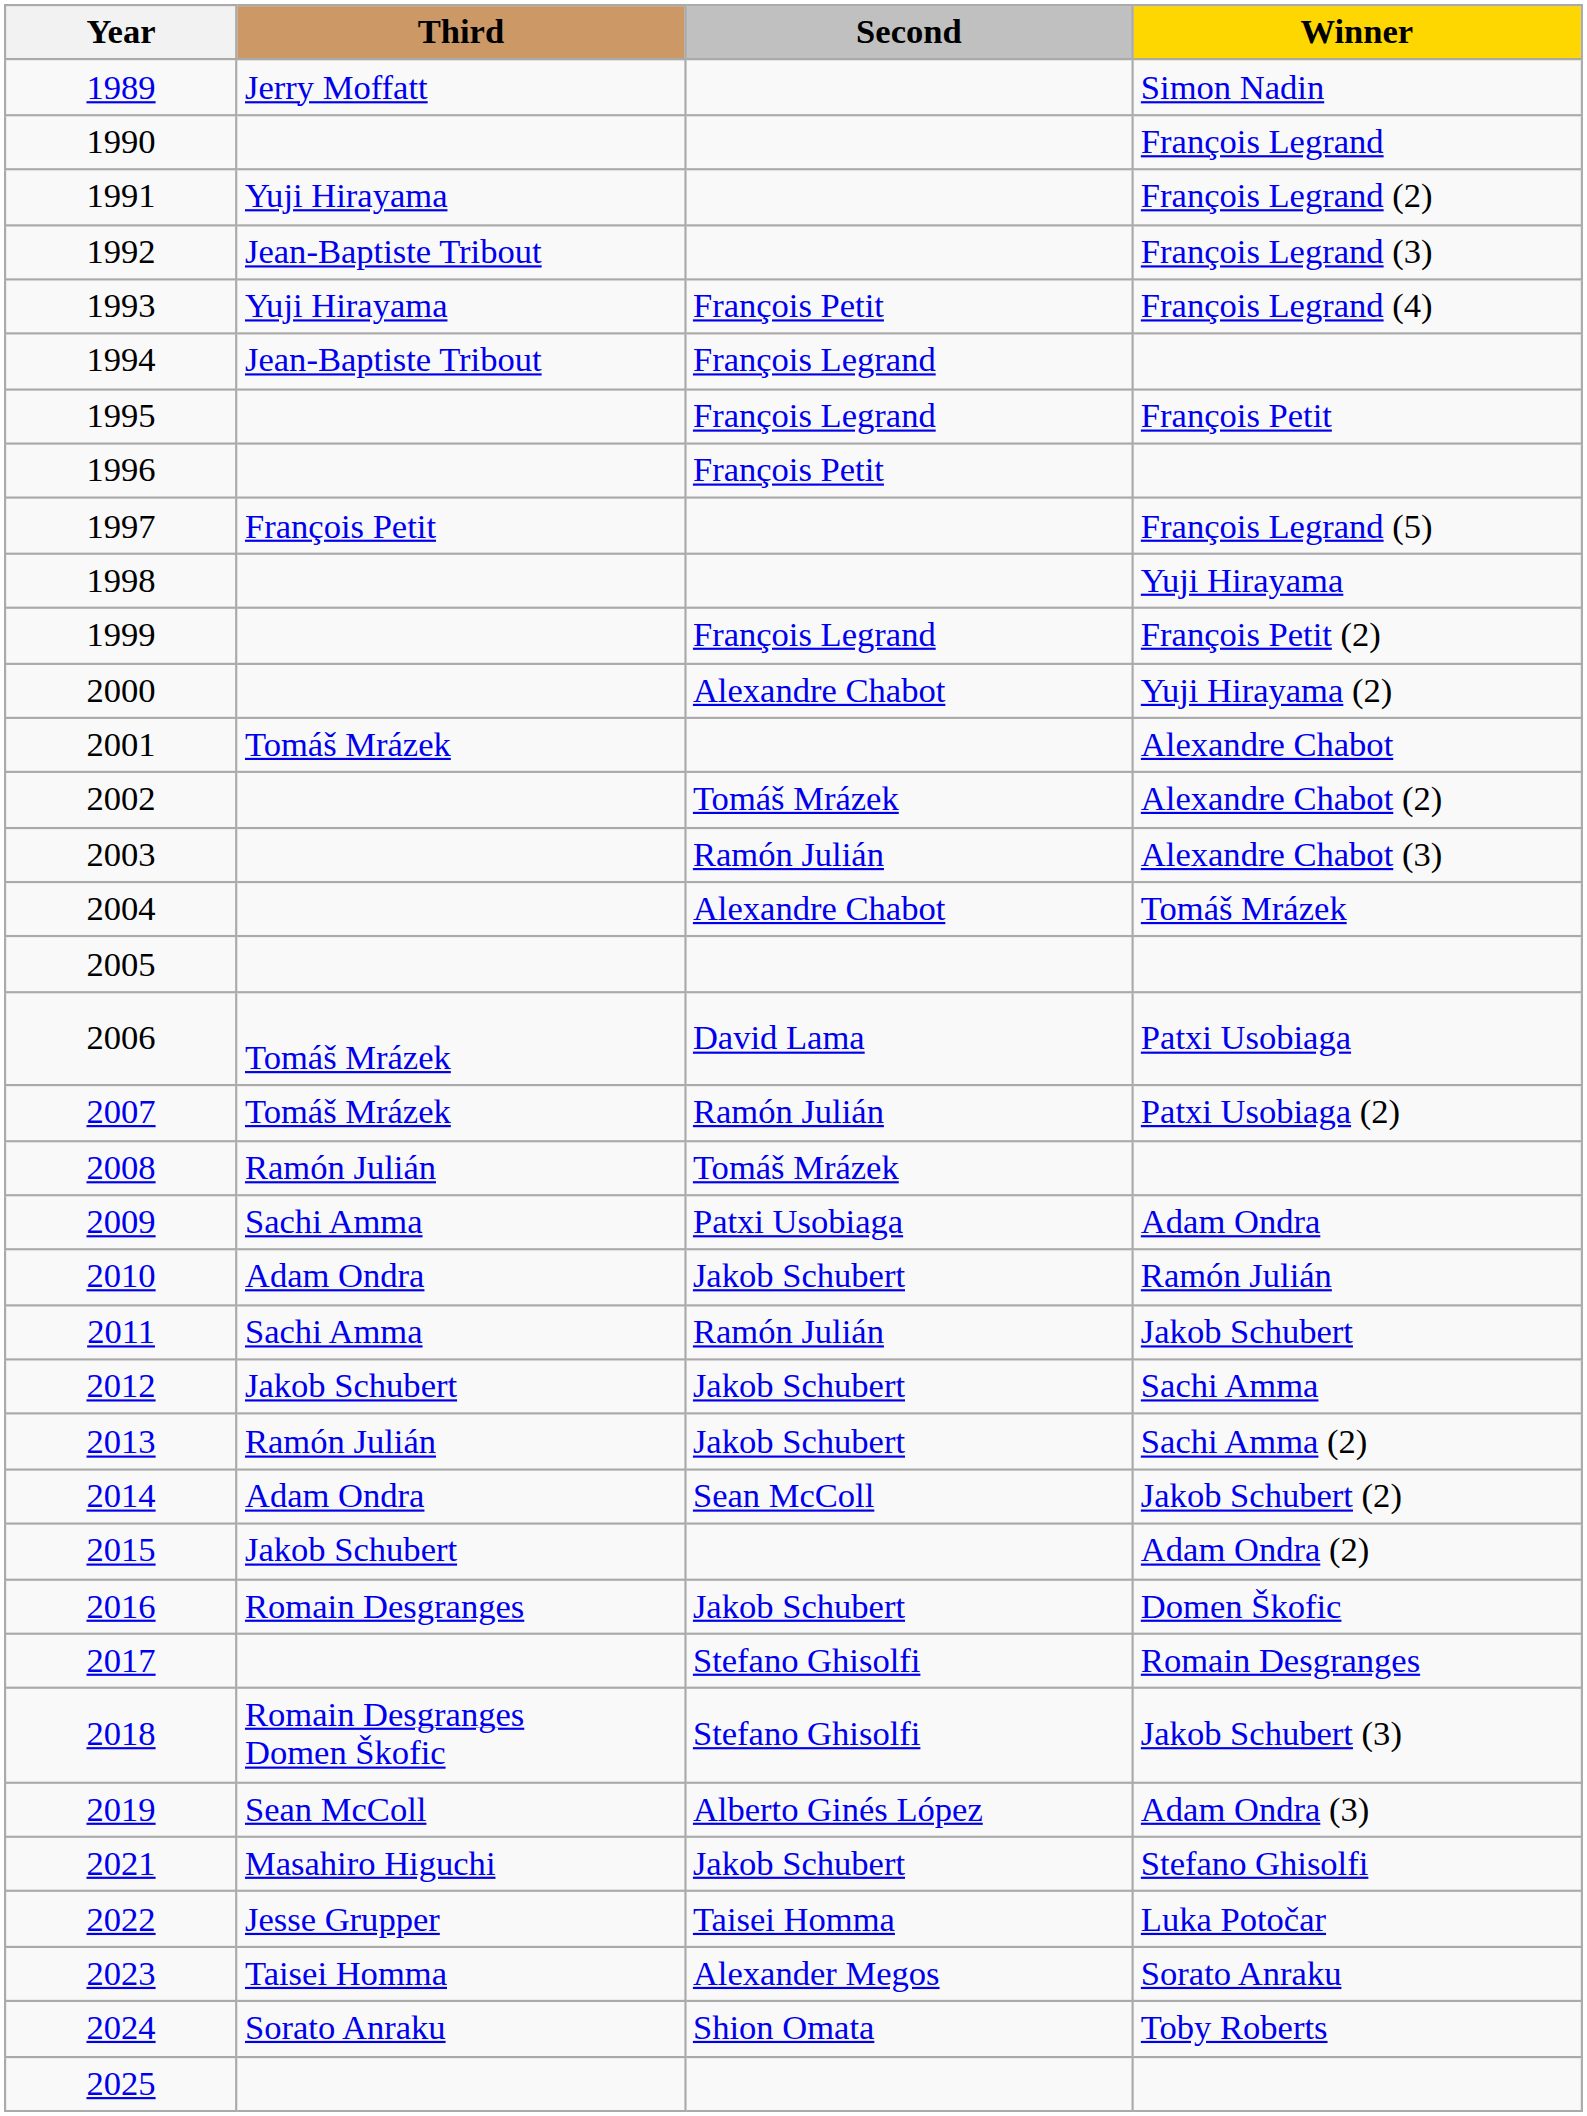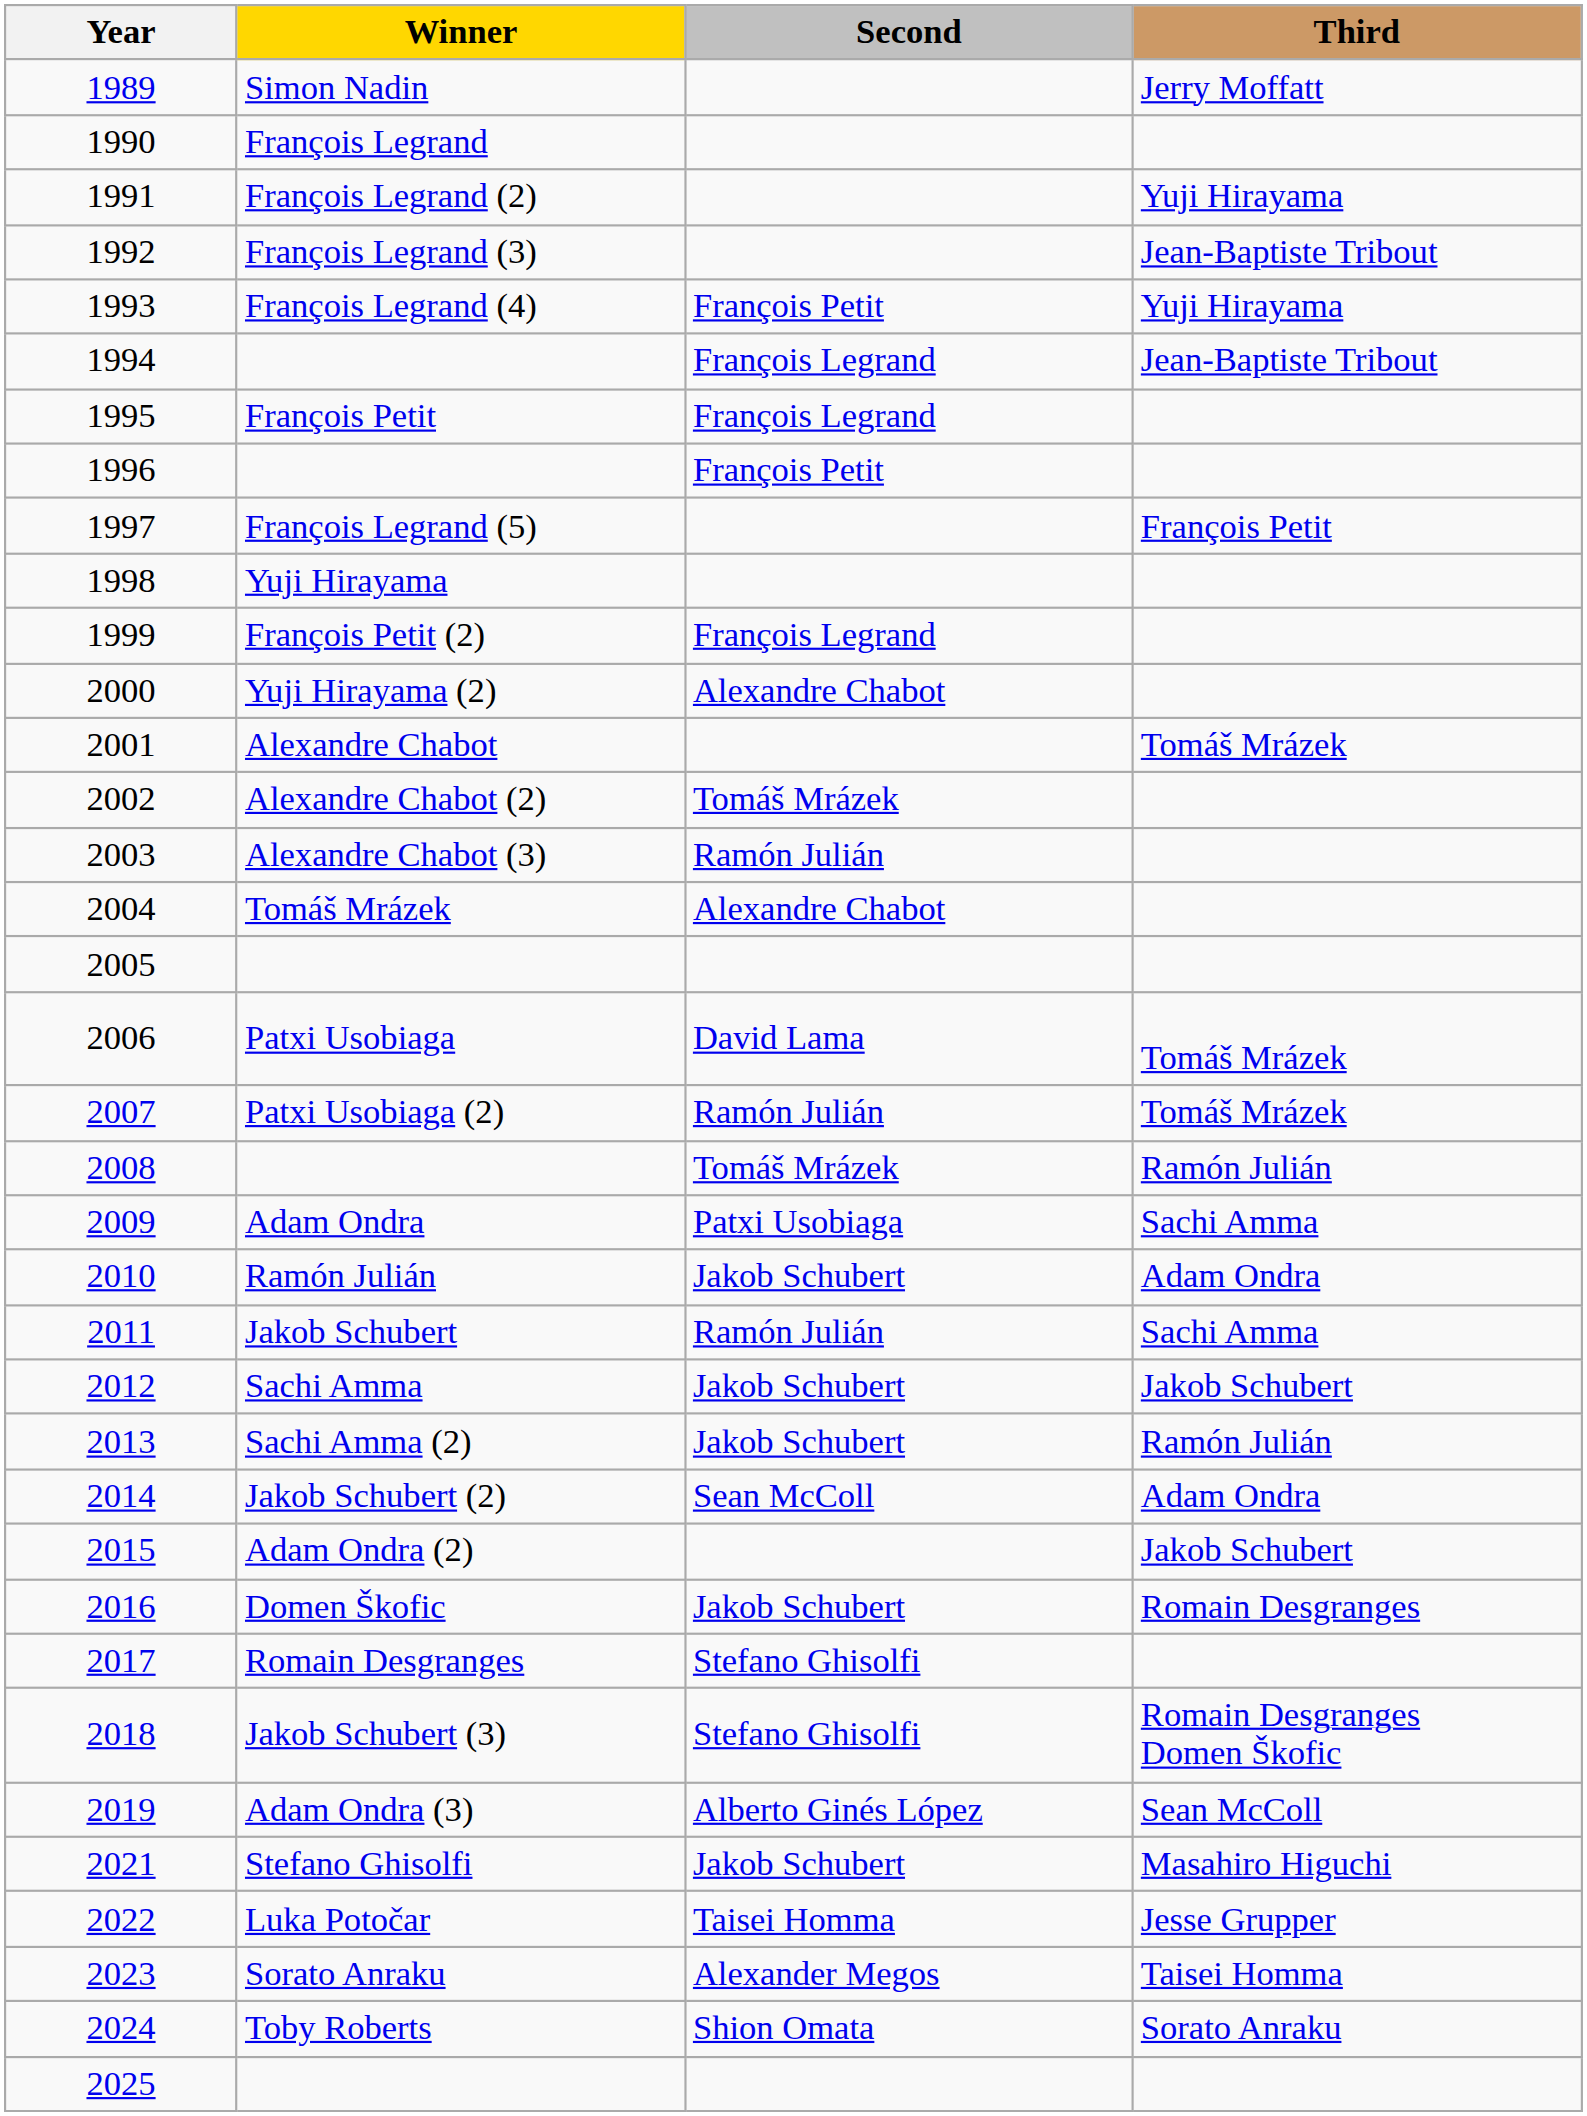columns swapped: Winner <-> Third
